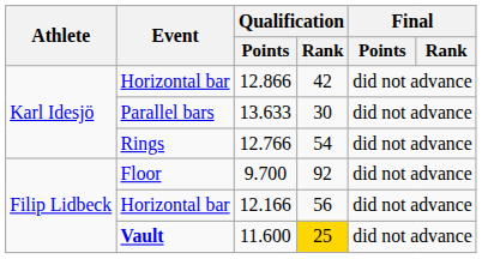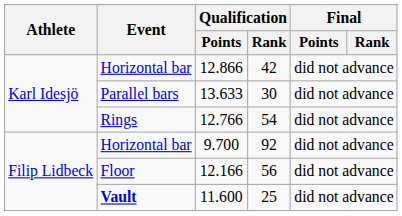9.700 | Event: Floor -> Horizontal bar
12.166 | Event: Horizontal bar -> Floor
11.600 | Qualification / Rank: gold background -> no background
